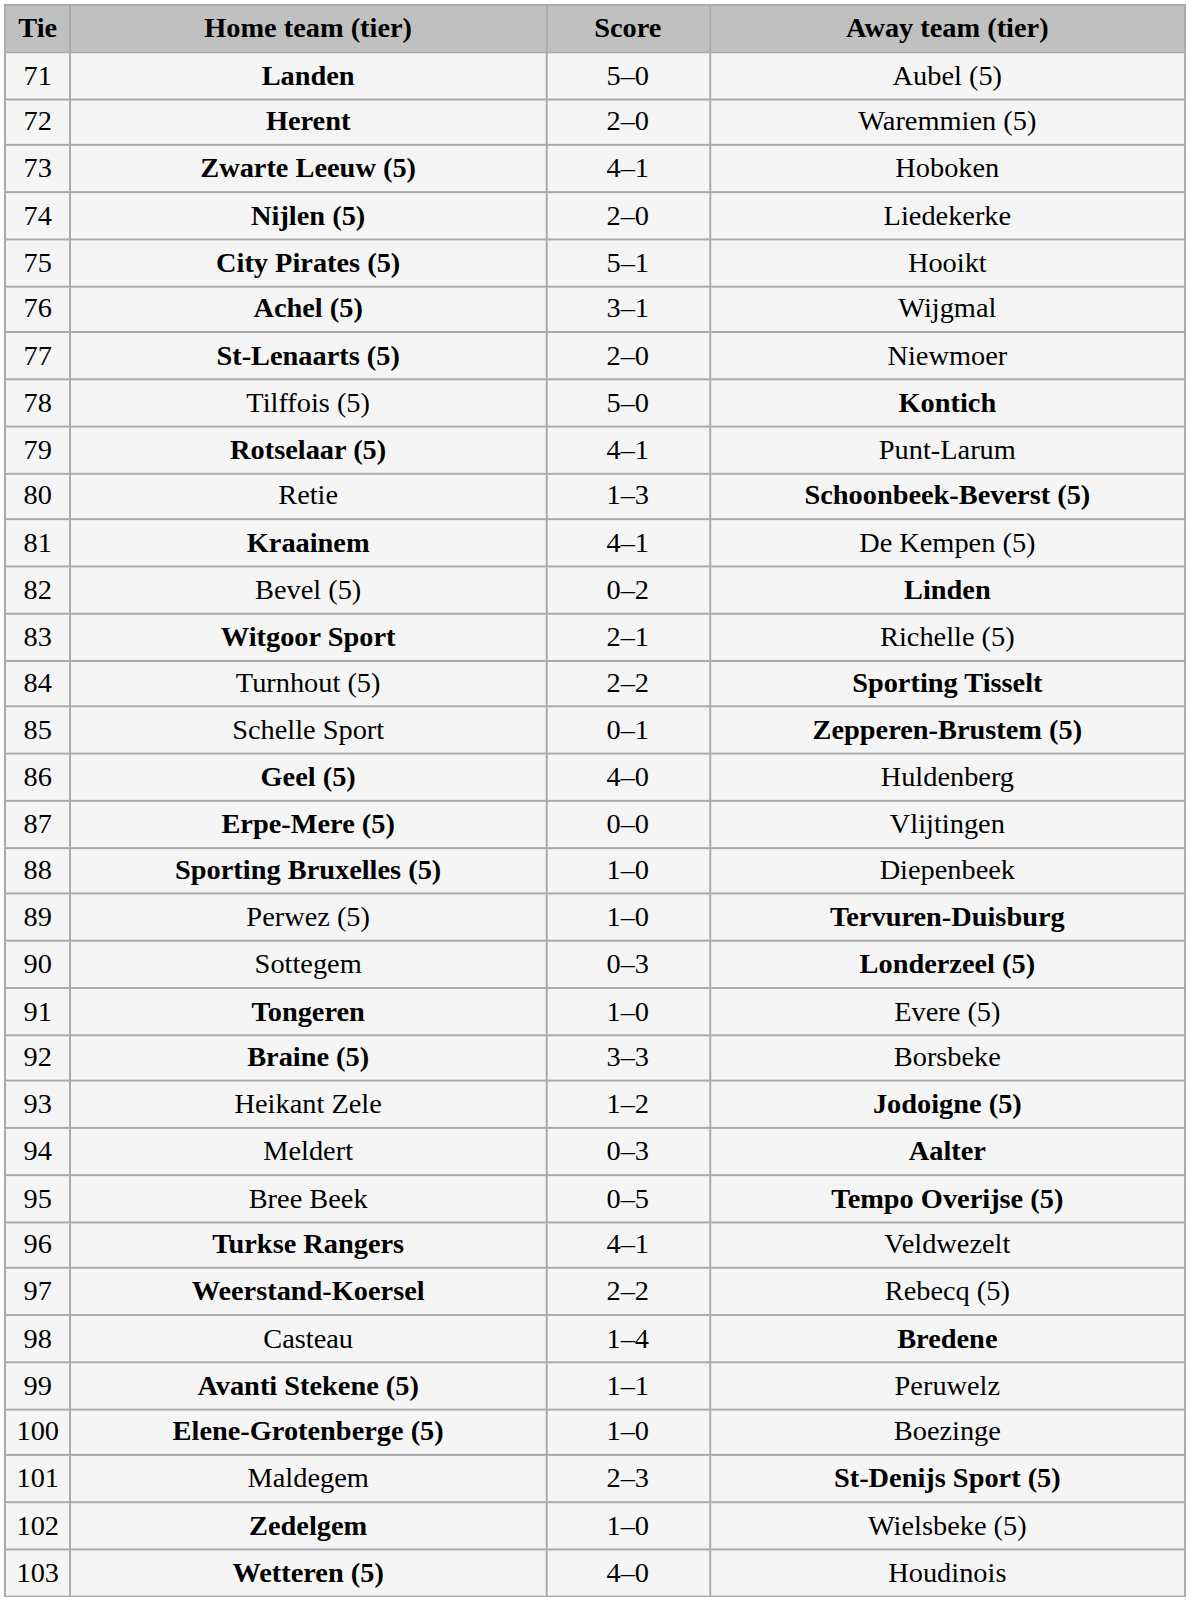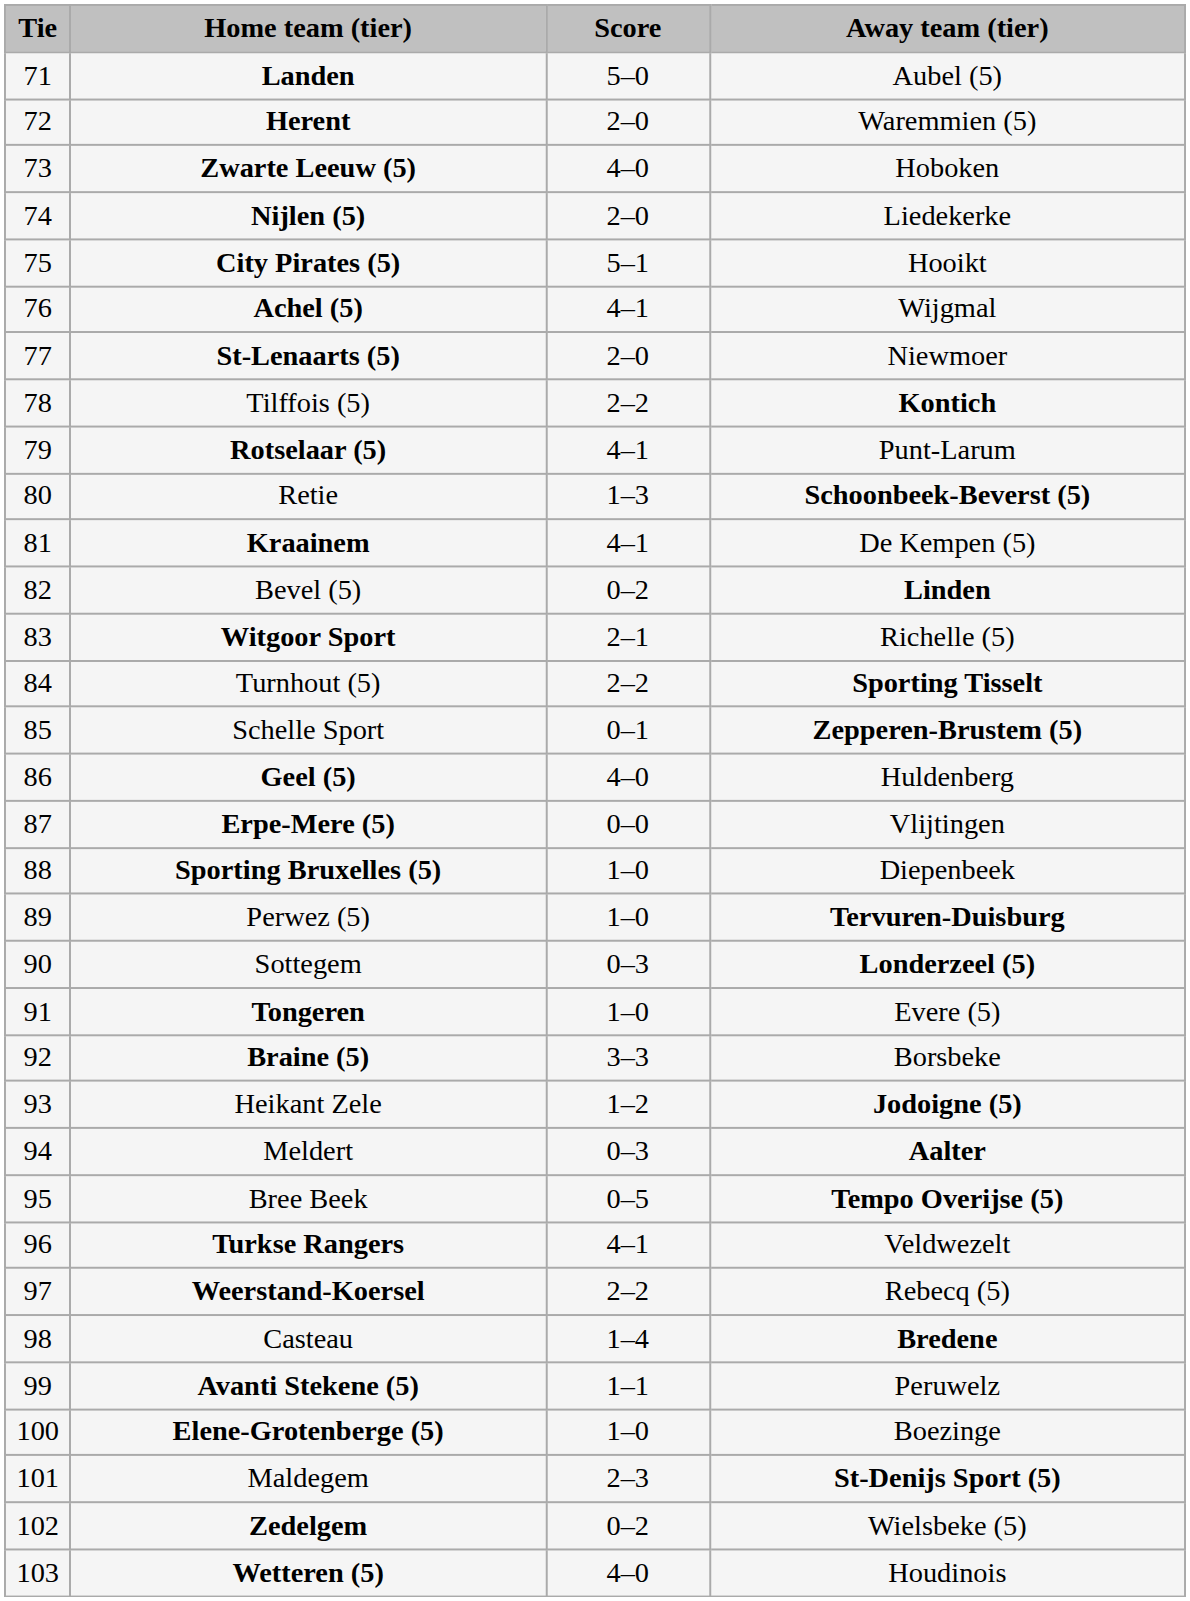Zwarte Leeuw (5) | Score: 4–1 -> 4–0
Achel (5) | Score: 3–1 -> 4–1
Tilffois (5) | Score: 5–0 -> 2–2
Zedelgem | Score: 1–0 -> 0–2
